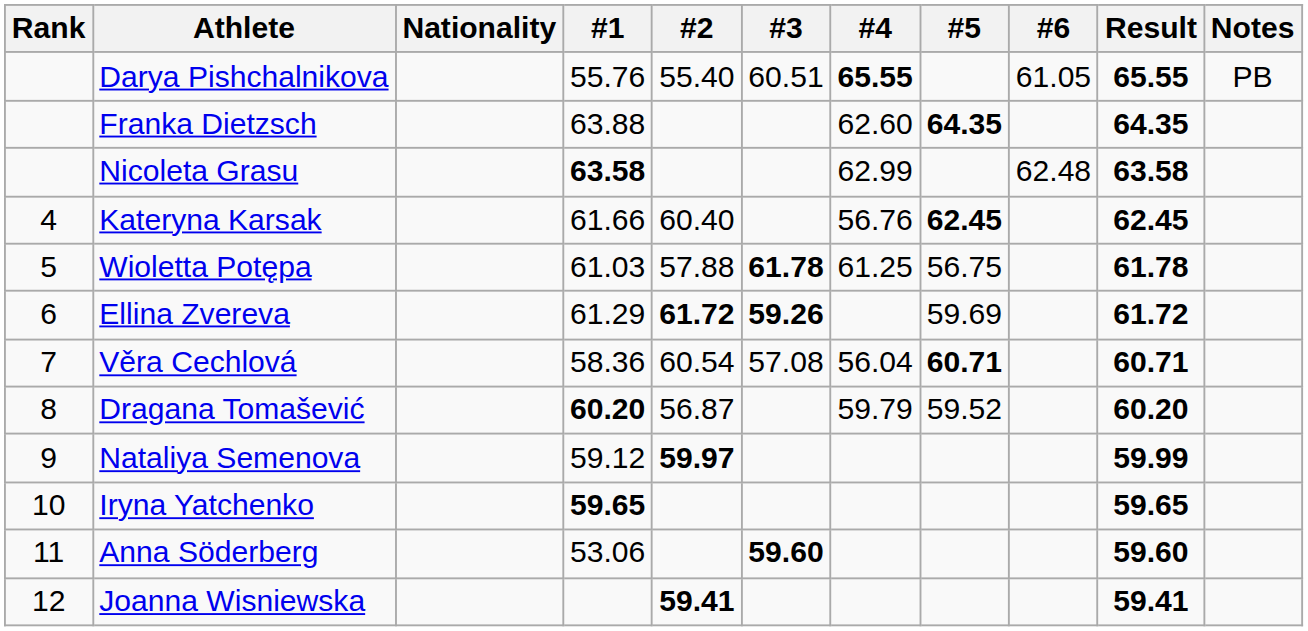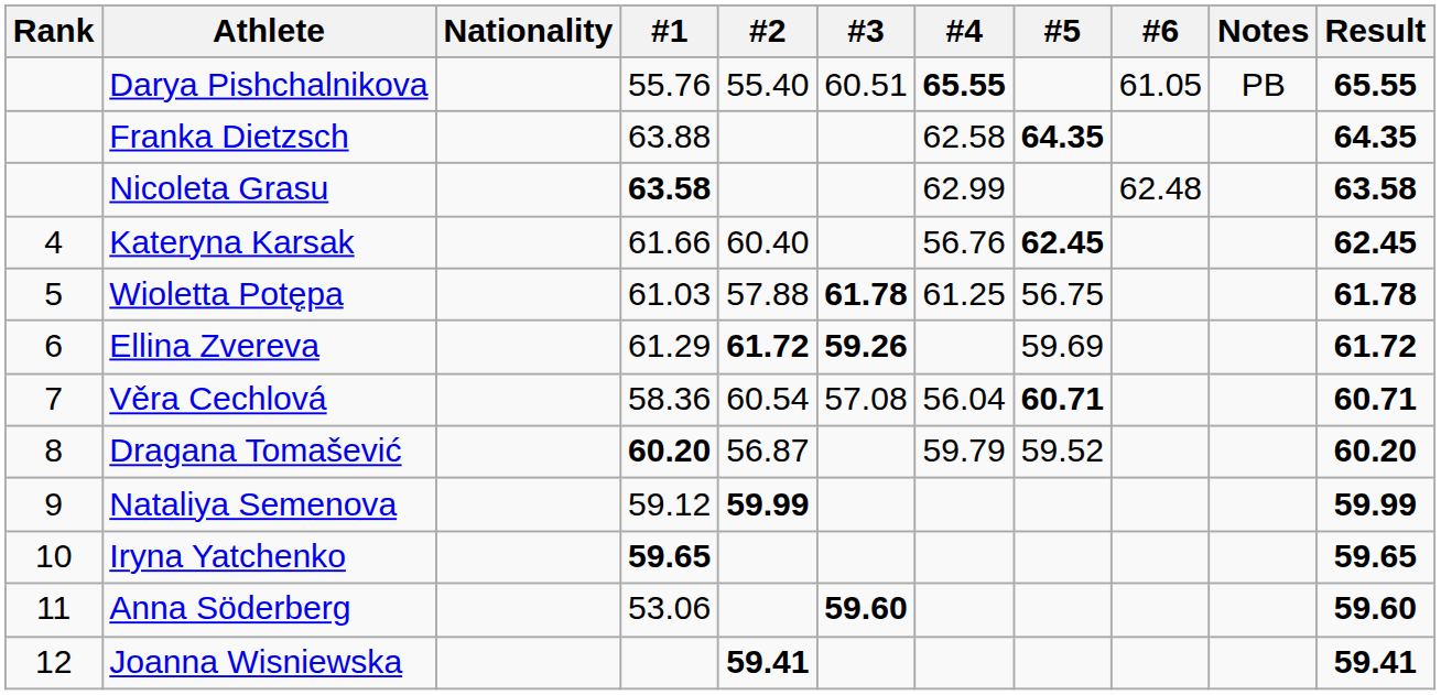columns swapped: Result <-> Notes
Franka Dietzsch | #4: 62.60 -> 62.58
Nataliya Semenova | #2: 59.97 -> 59.99
